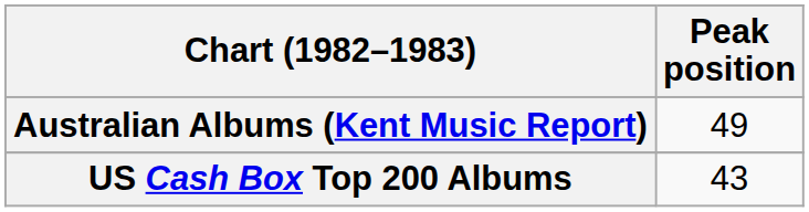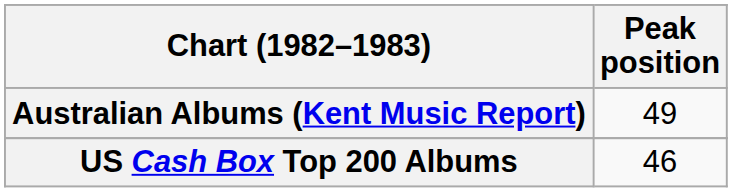US Cash Box Top 200 Albums | Peak position: 43 -> 46
